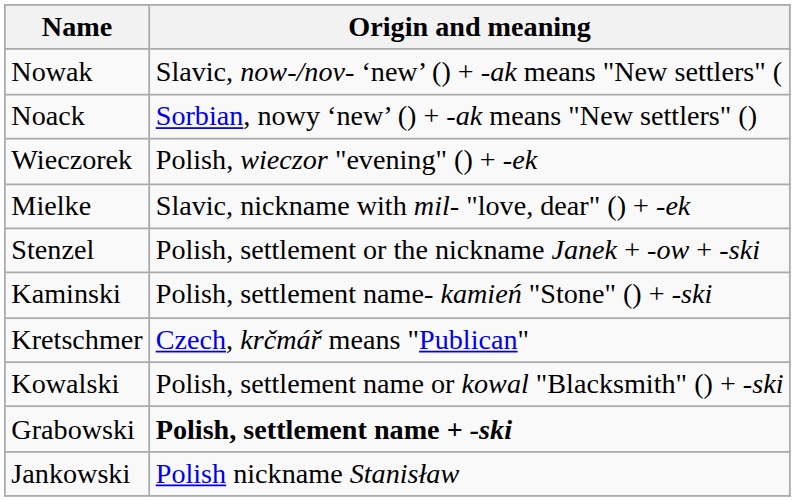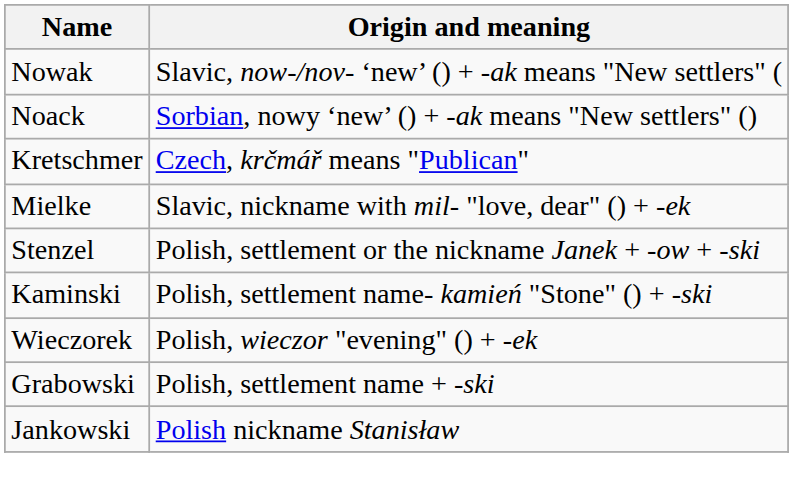rows swapped: Kretschmer <-> Wieczorek
- row: Kowalski | Polish, settlement name or kowal "Blacksmith" () + -ski
Grabowski | Origin and meaning: bold -> normal
